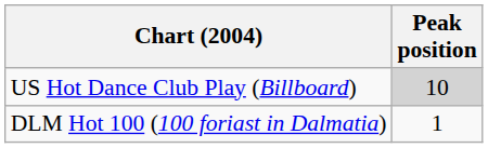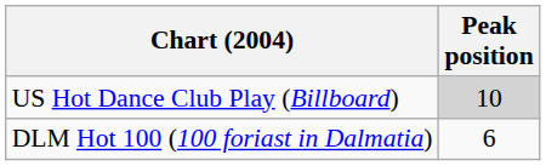DLM Hot 100 (100 foriast in Dalmatia) | Peak position: 1 -> 6
